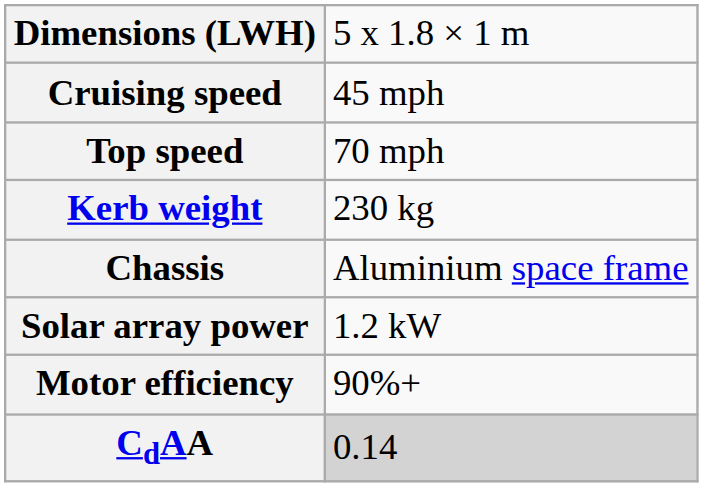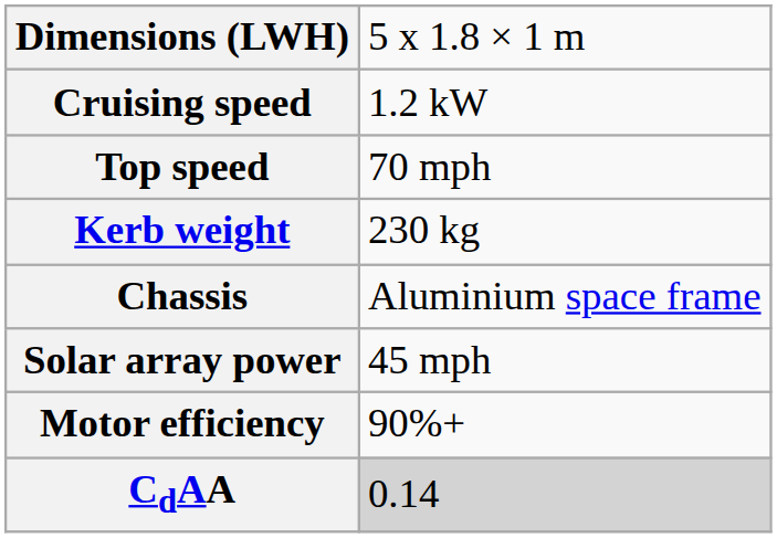Cruising speed | column 2: 45 mph -> 1.2 kW
Solar array power | column 2: 1.2 kW -> 45 mph
